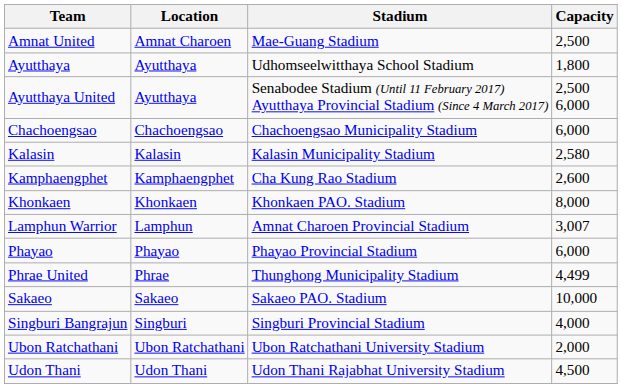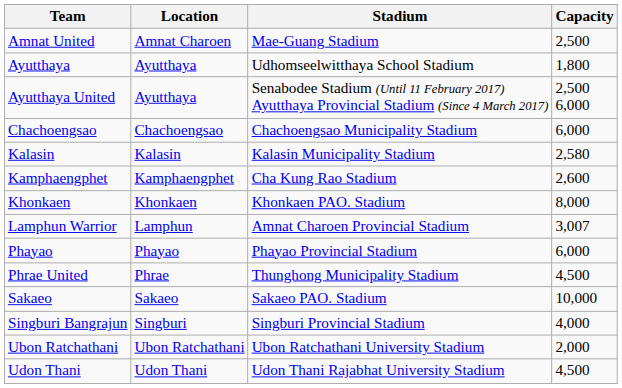Phrae United | Capacity: 4,499 -> 4,500
